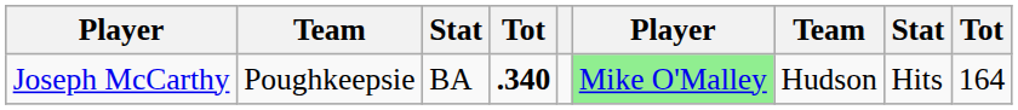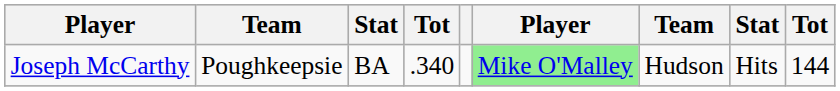Joseph McCarthy | column 4: bold -> normal
Joseph McCarthy | column 9: 164 -> 144
